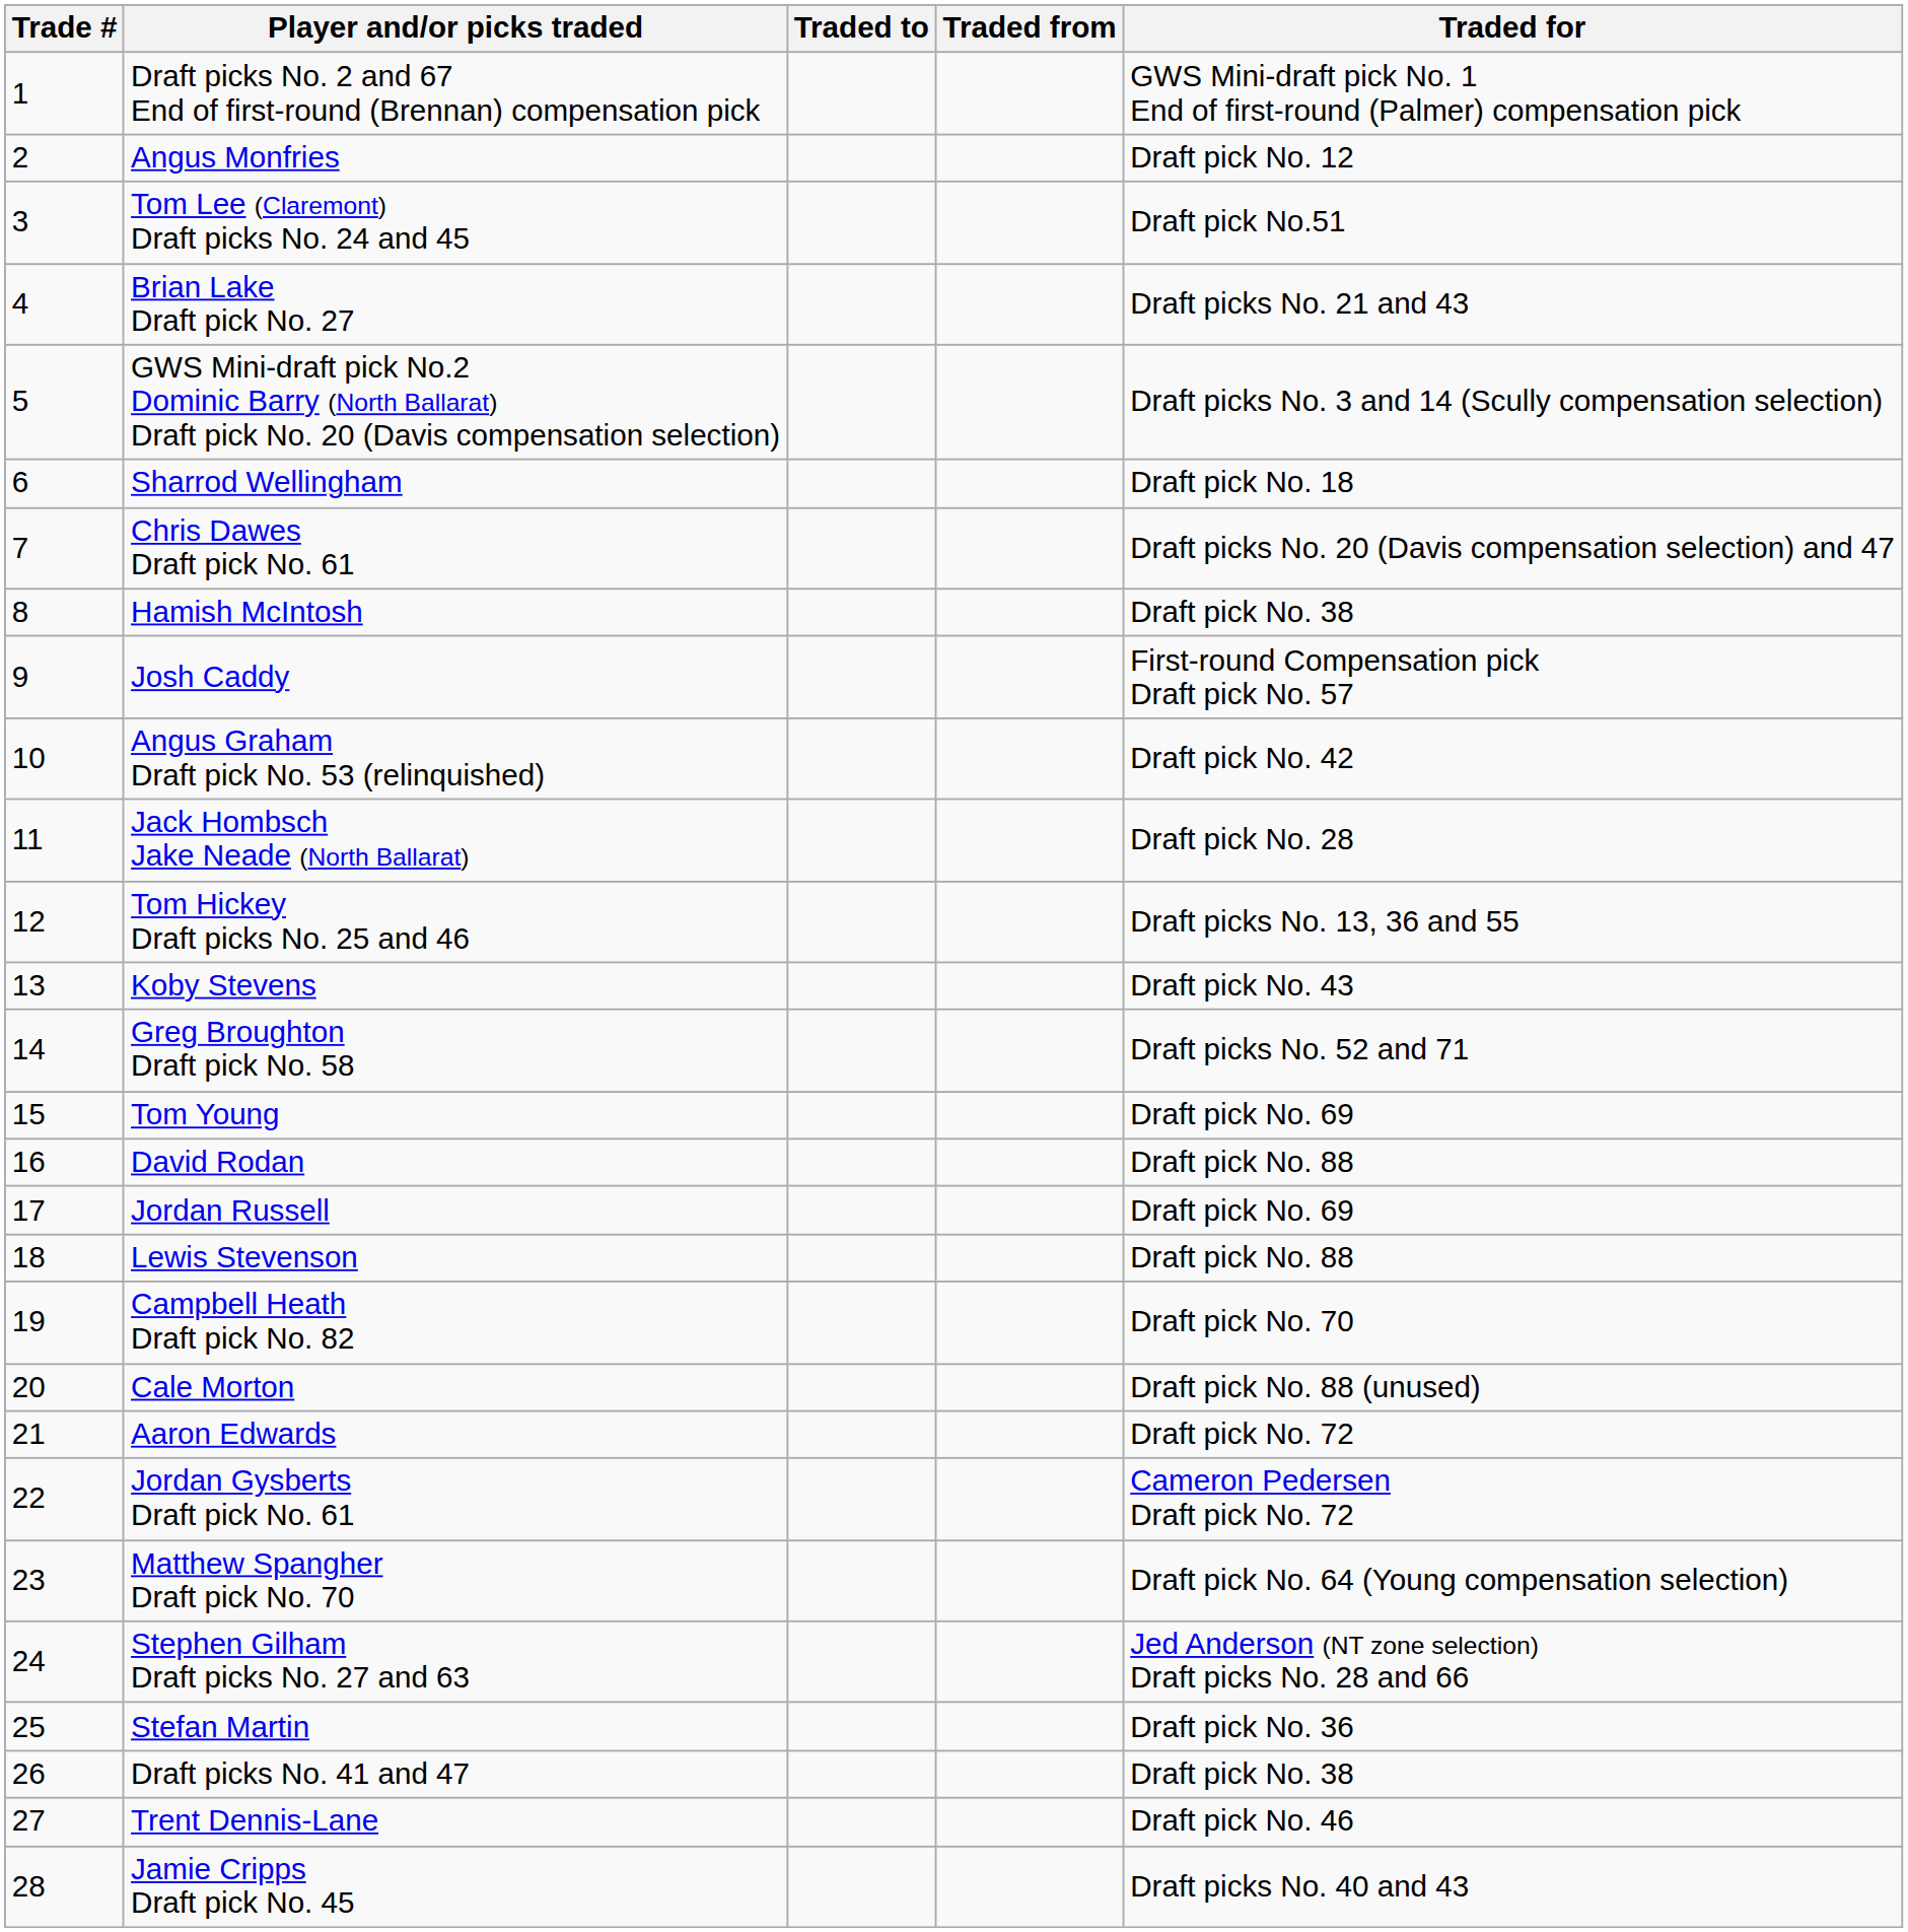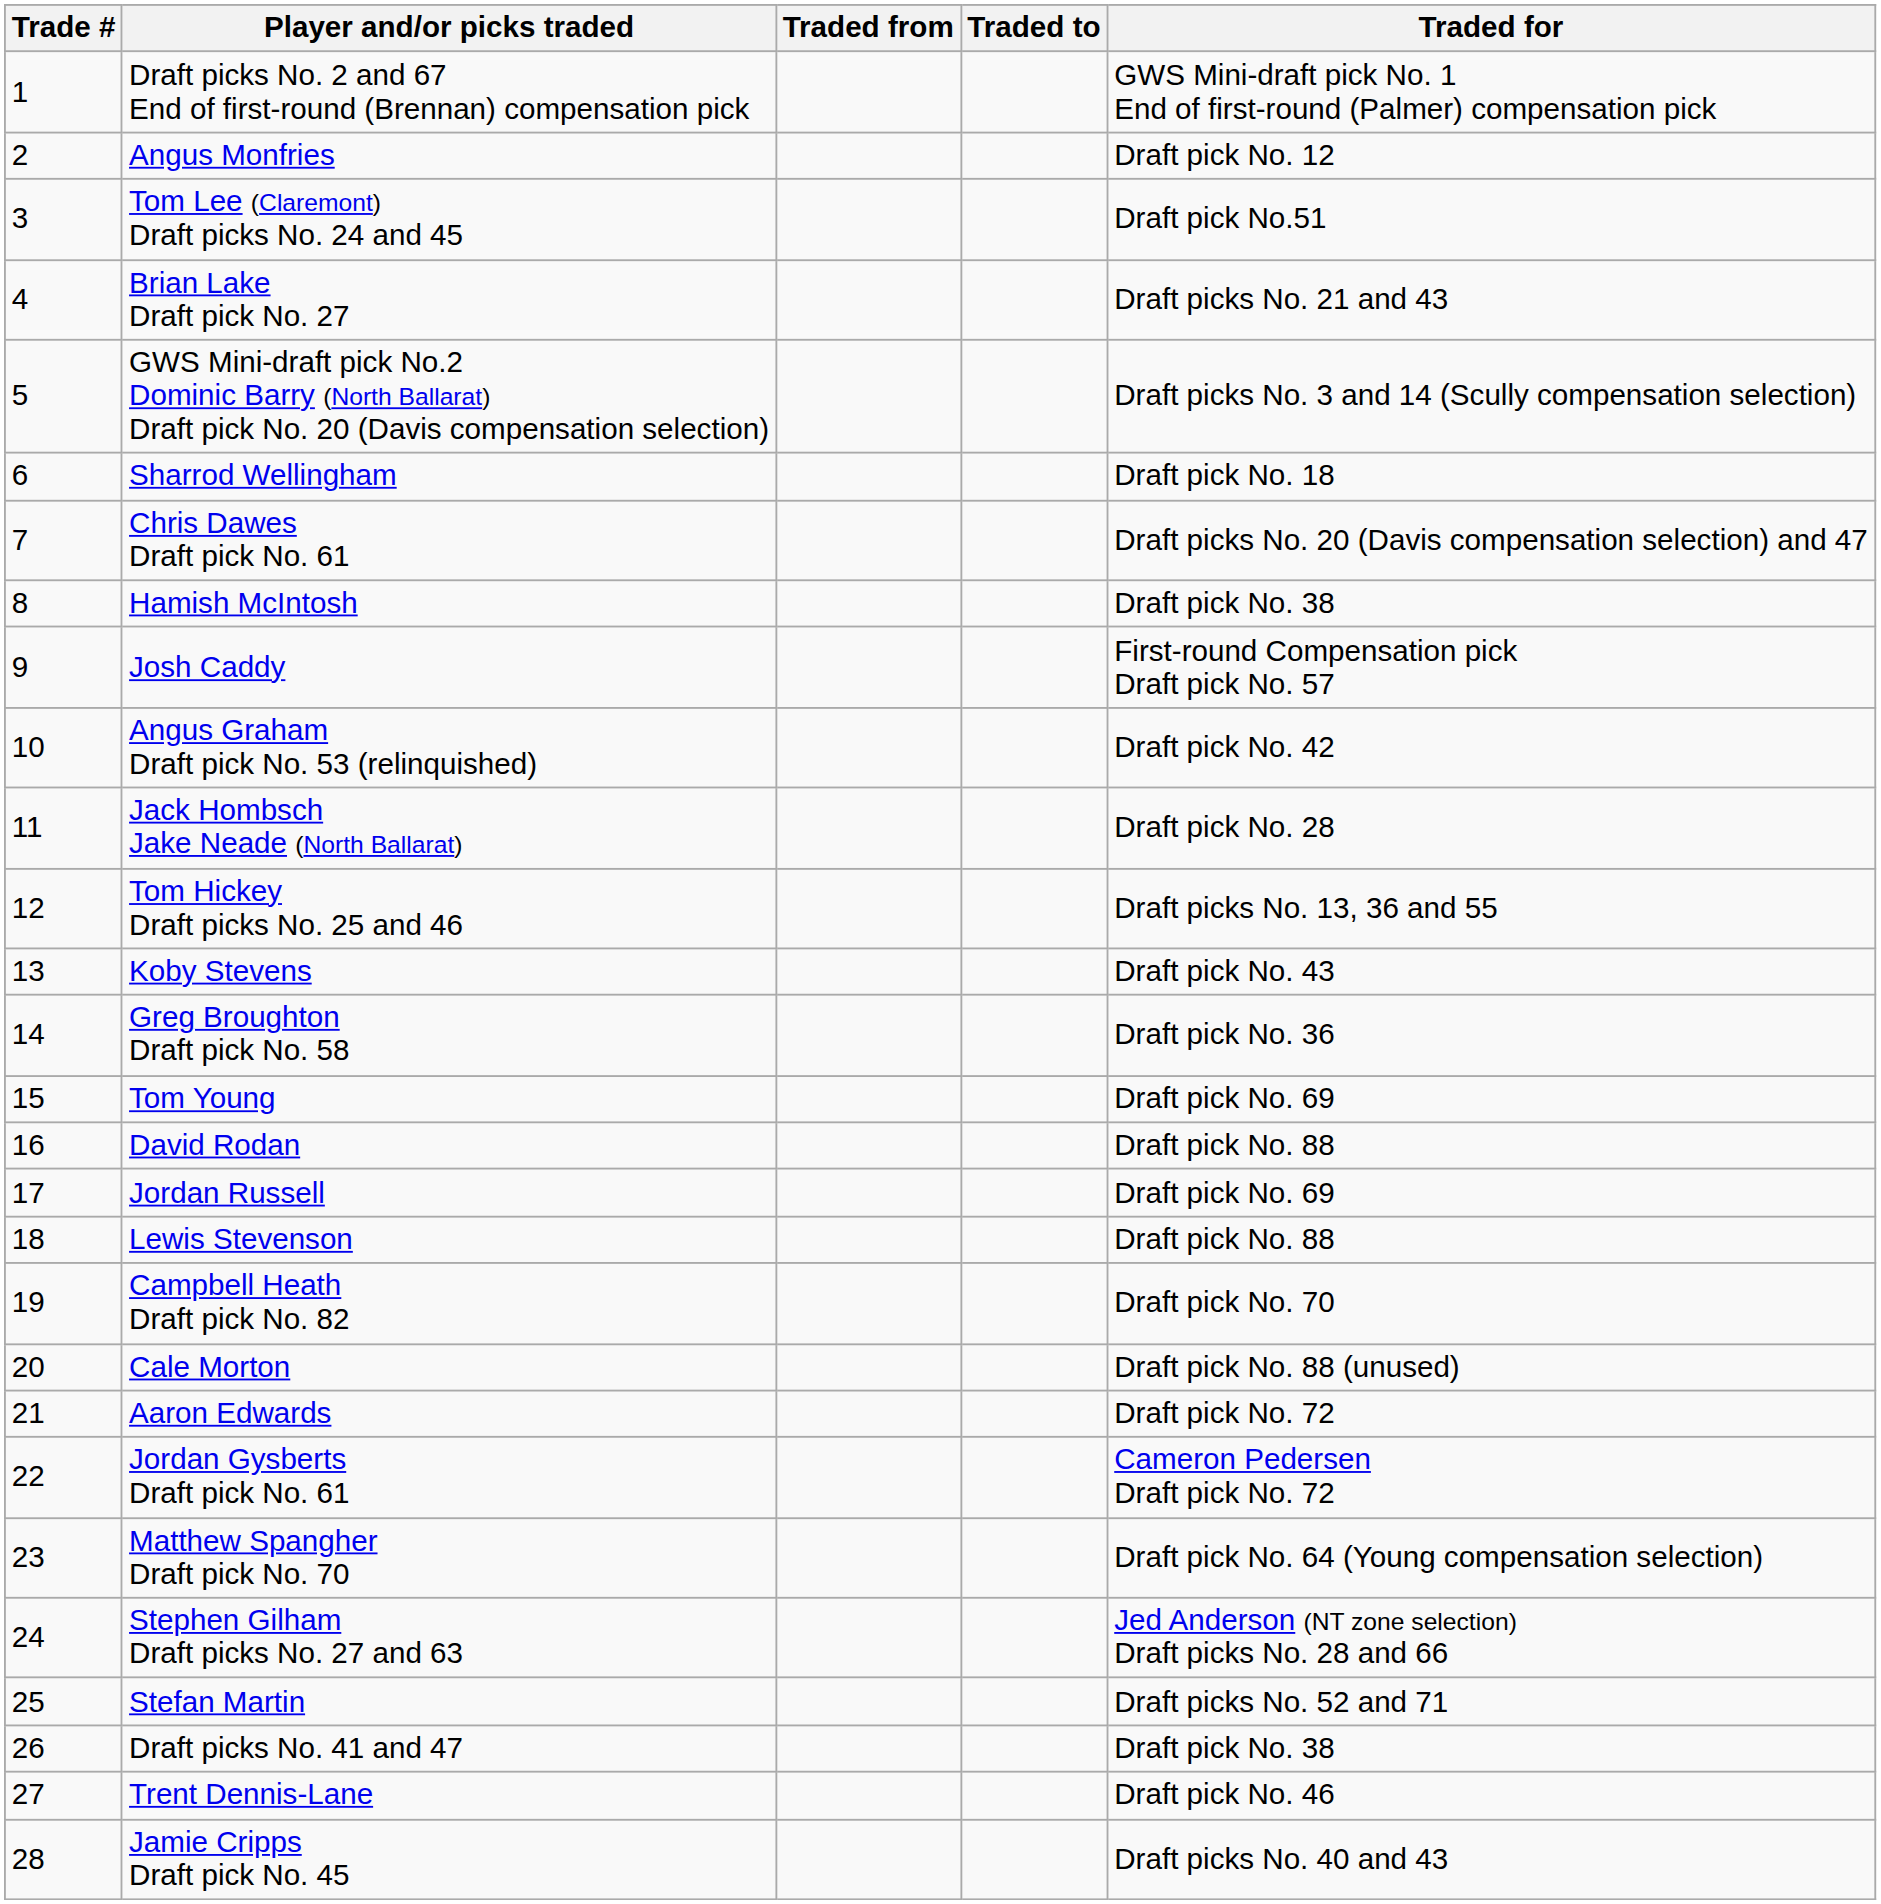columns swapped: Traded from <-> Traded to
Greg Broughton Draft pick No. 58 | Traded for: Draft picks No. 52 and 71 -> Draft pick No. 36
Stefan Martin | Traded for: Draft pick No. 36 -> Draft picks No. 52 and 71
